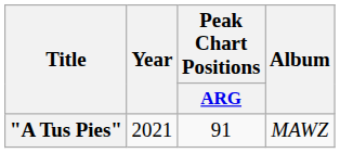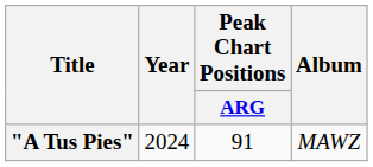"A Tus Pies" | Year: 2021 -> 2024
